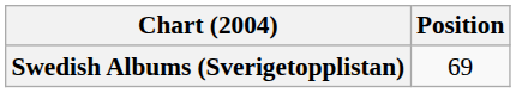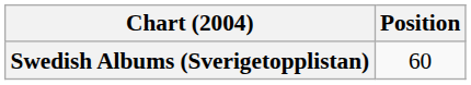Swedish Albums (Sverigetopplistan) | Position: 69 -> 60
